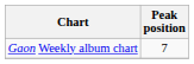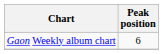Gaon Weekly album chart | Peak position: 7 -> 6
